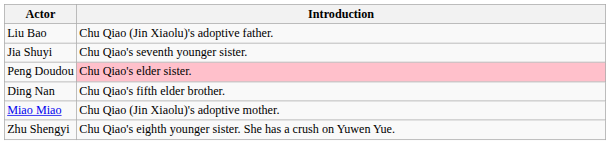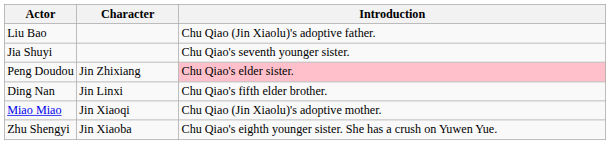+ column: Character | Jin Zhixiang | Jin Linxi | Jin Xiaoqi | Jin Xiaoba
